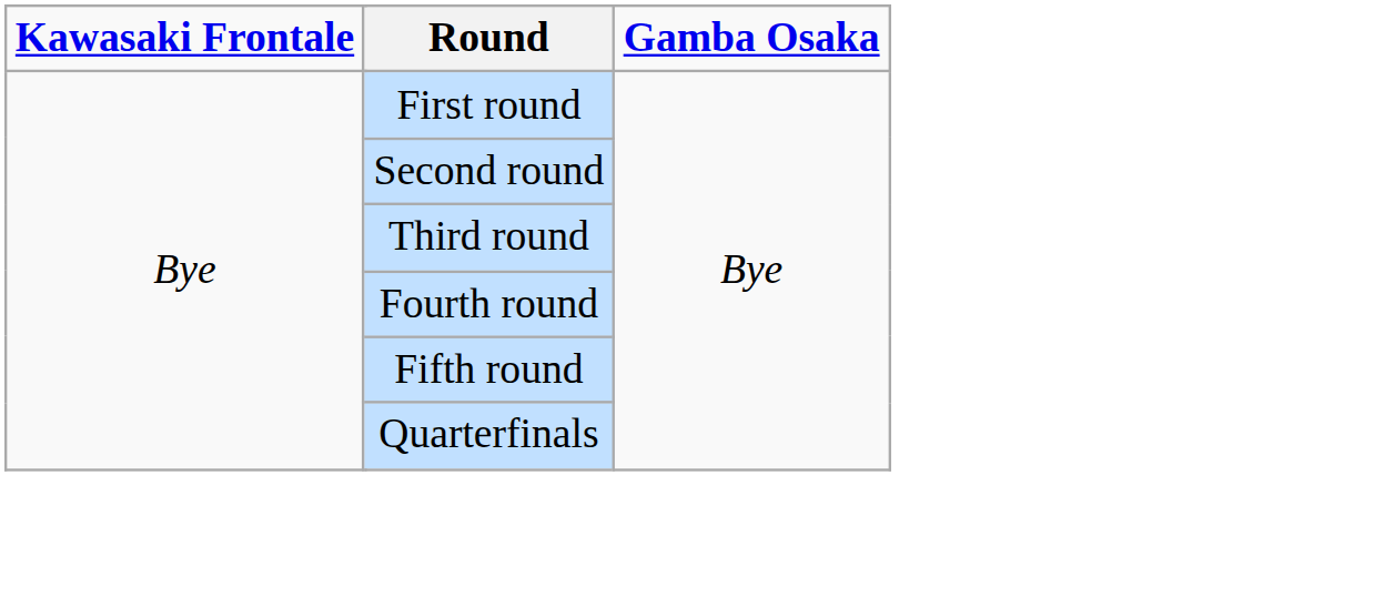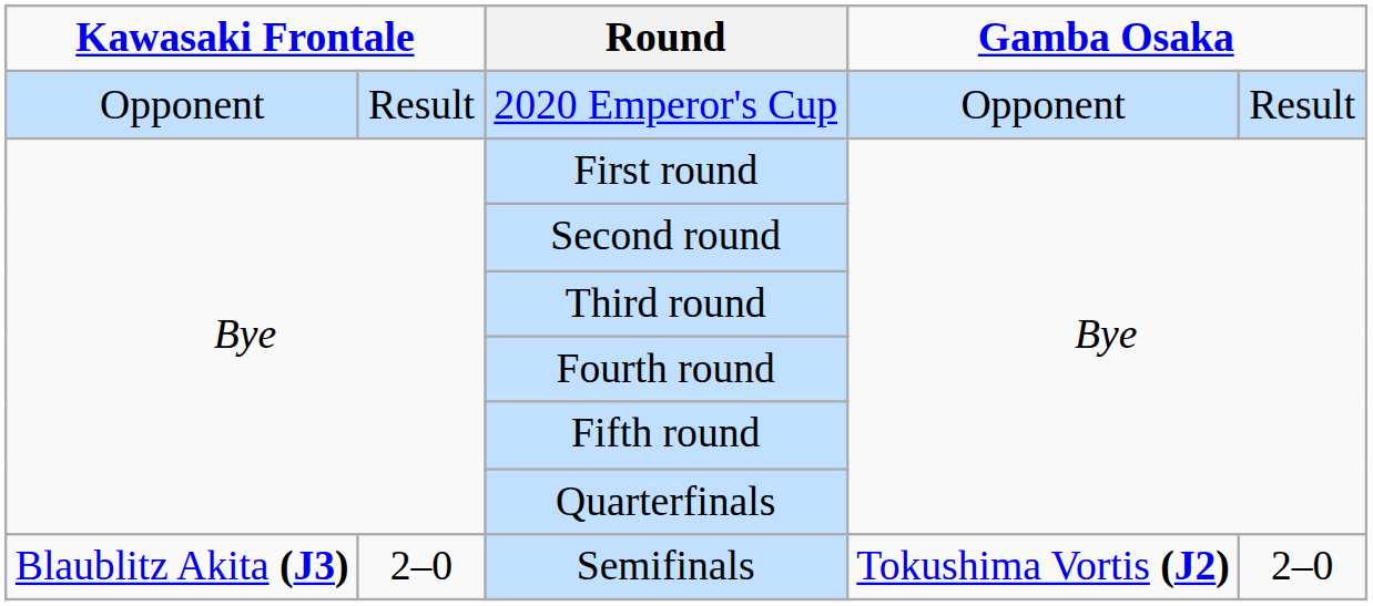+ row: Opponent | Result | 2020 Emperor's Cup | Opponent | Result
+ row: Blaublitz Akita (J3) | 2–0 | Semifinals | Tokushima Vortis (J2) | 2–0
